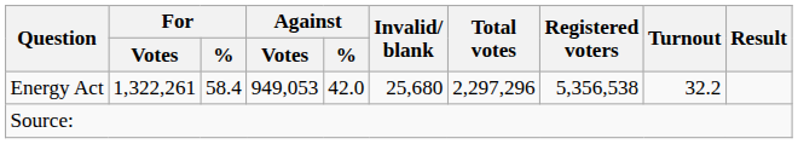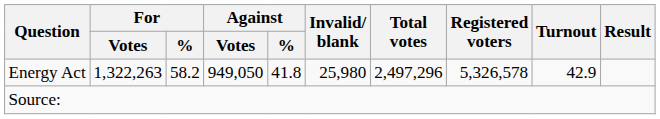Energy Act | For / Votes: 1,322,261 -> 1,322,263
Energy Act | For / %: 58.4 -> 58.2
Energy Act | Against / Votes: 949,053 -> 949,050
Energy Act | Against / %: 42.0 -> 41.8
Energy Act | Invalid/ blank: 25,680 -> 25,980
Energy Act | Total votes: 2,297,296 -> 2,497,296
Energy Act | Registered voters: 5,356,538 -> 5,326,578
Energy Act | Turnout: 32.2 -> 42.9
